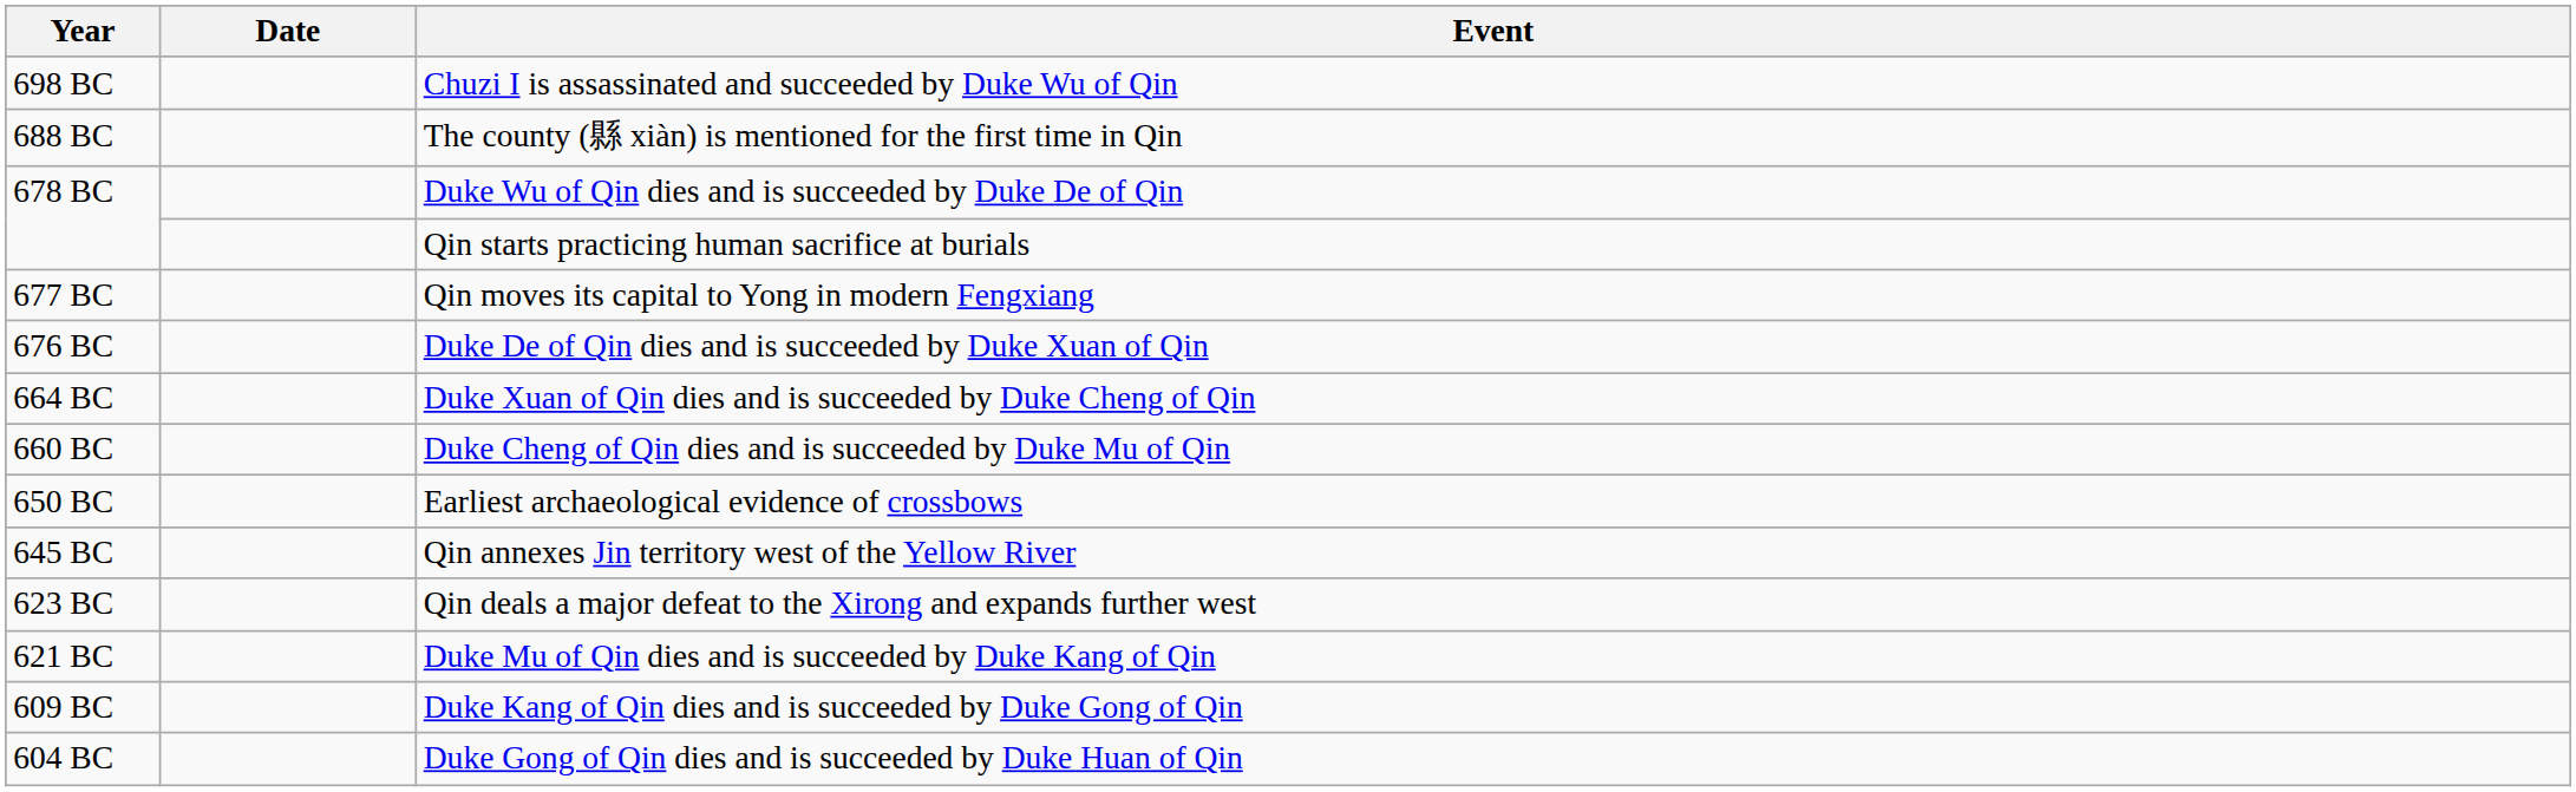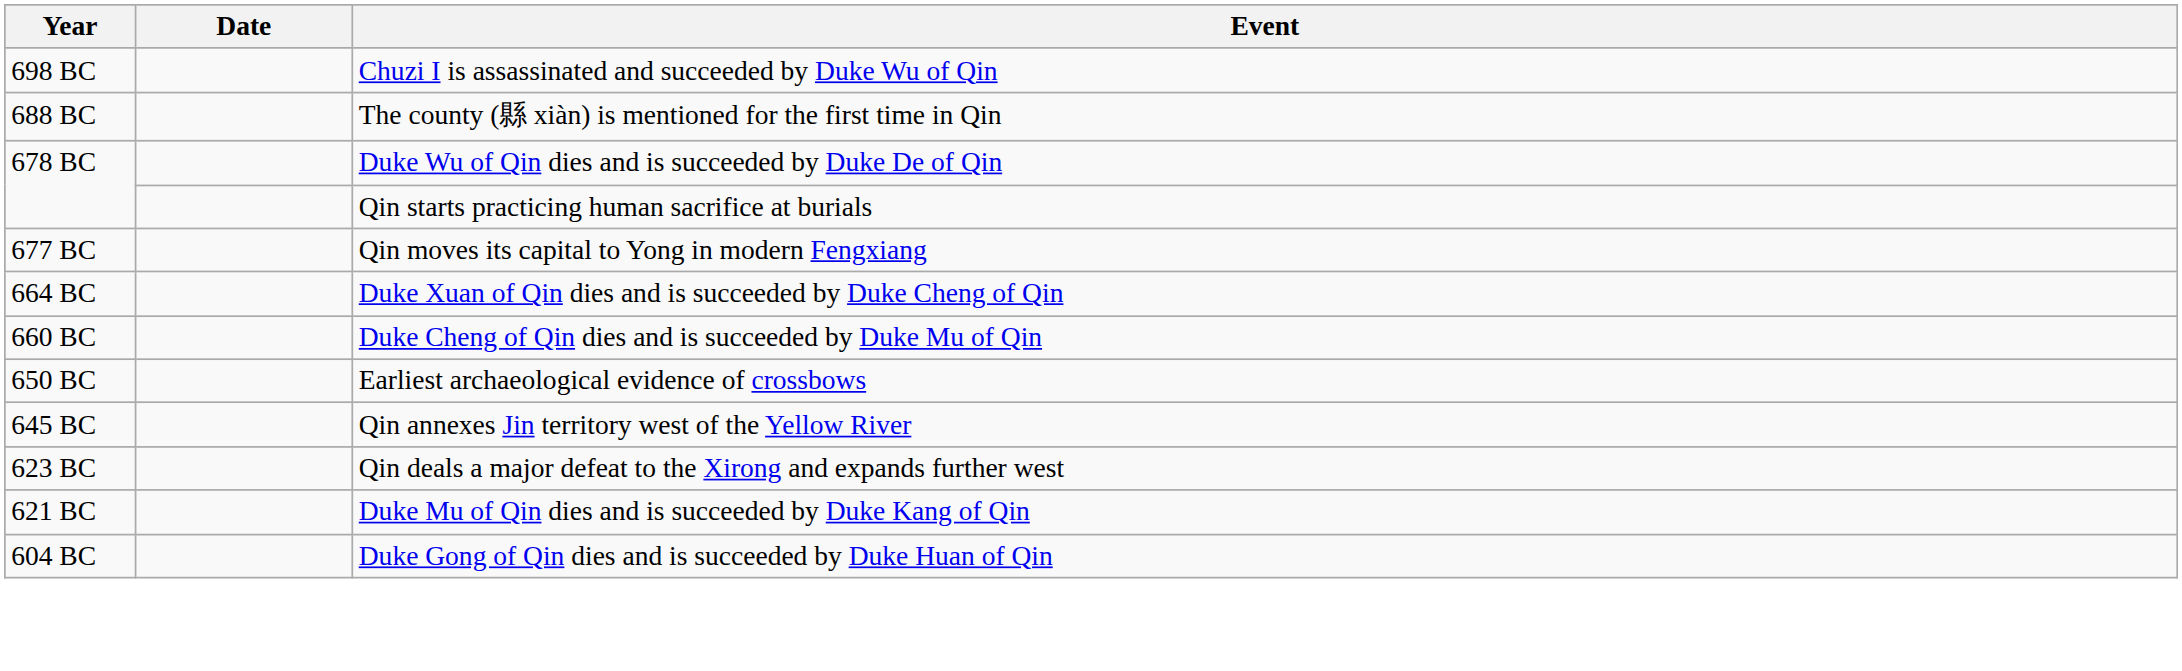- row: 676 BC | Duke De of Qin dies and is succeeded by Duke Xuan of Qin
- row: 609 BC | Duke Kang of Qin dies and is succeeded by Duke Gong of Qin
